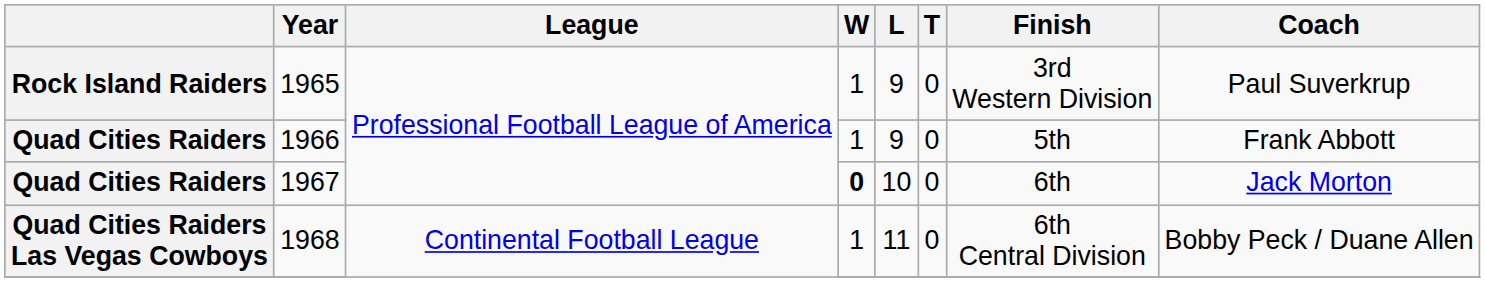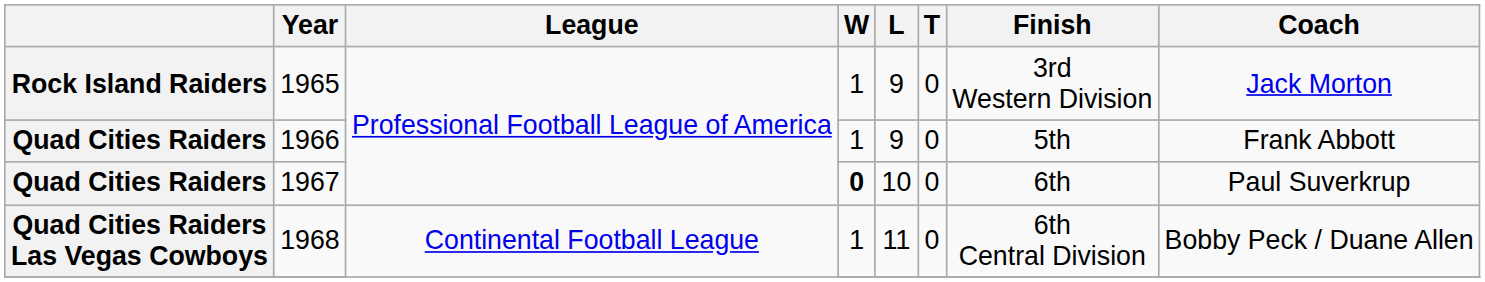1965 | Coach: Paul Suverkrup -> Jack Morton
1967 | Coach: Jack Morton -> Paul Suverkrup
